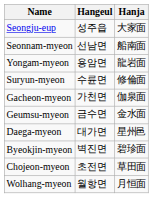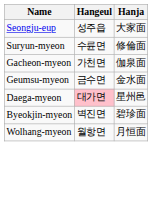- row: Seonnam-myeon | 선남면 | 船南面
- row: Yongam-myeon | 용암면 | 龍岩面
Daega-myeon | Hangeul: no background -> pink background
- row: Chojeon-myeon | 초전면 | 草田面
